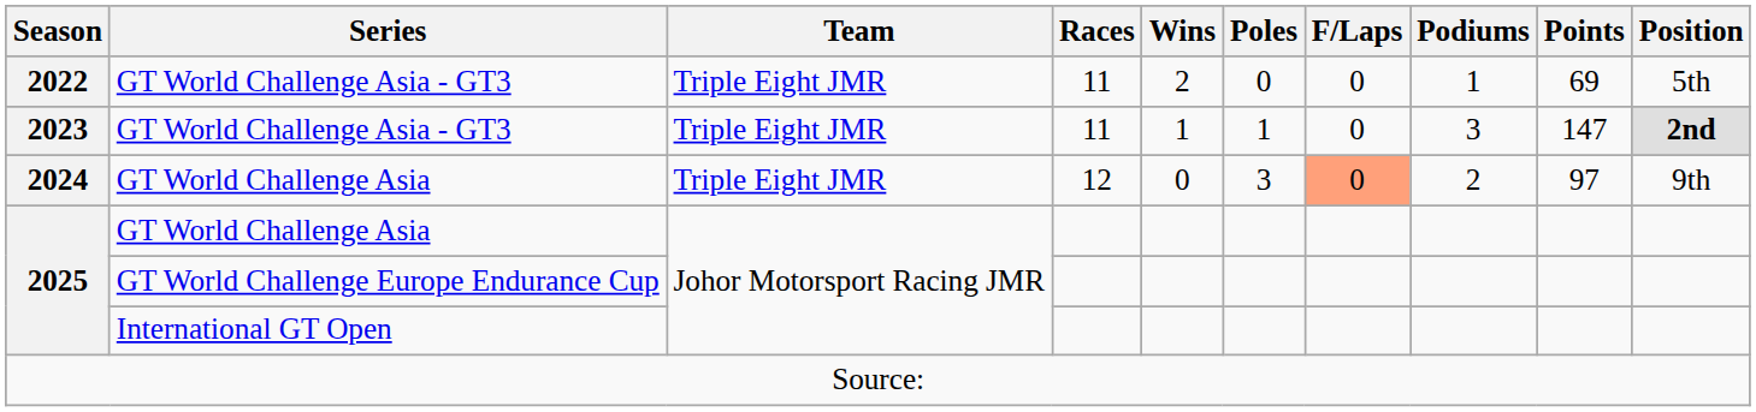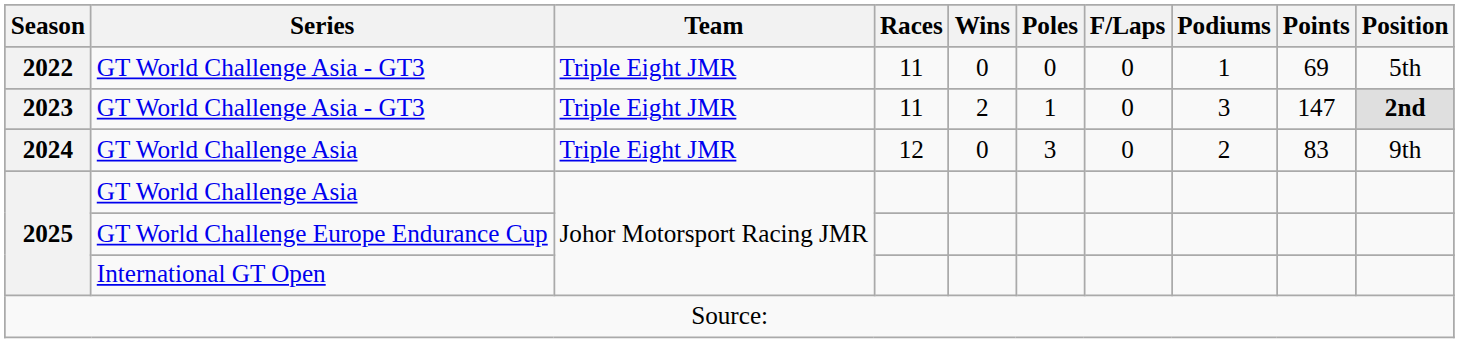2022 | Wins: 2 -> 0
2023 | Wins: 1 -> 2
2024 | F/Laps: lightsalmon background -> no background
2024 | Points: 97 -> 83
